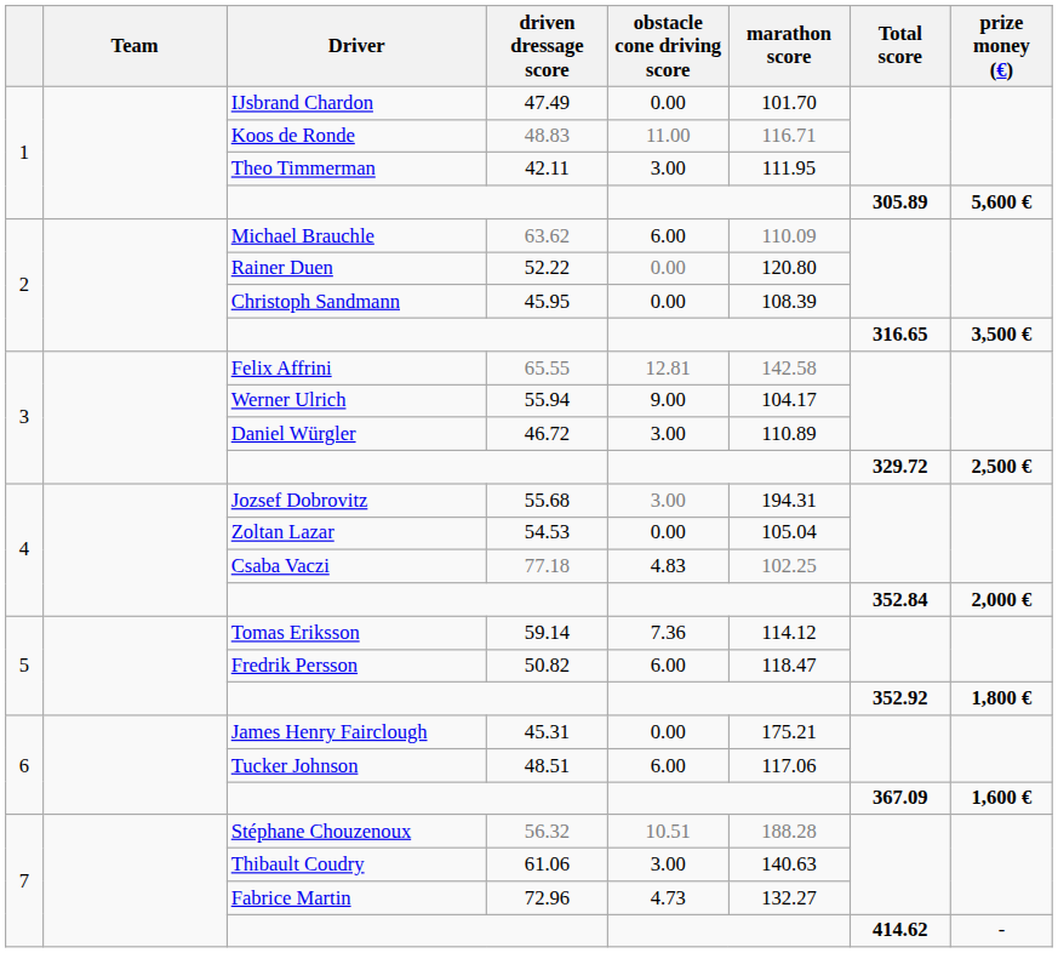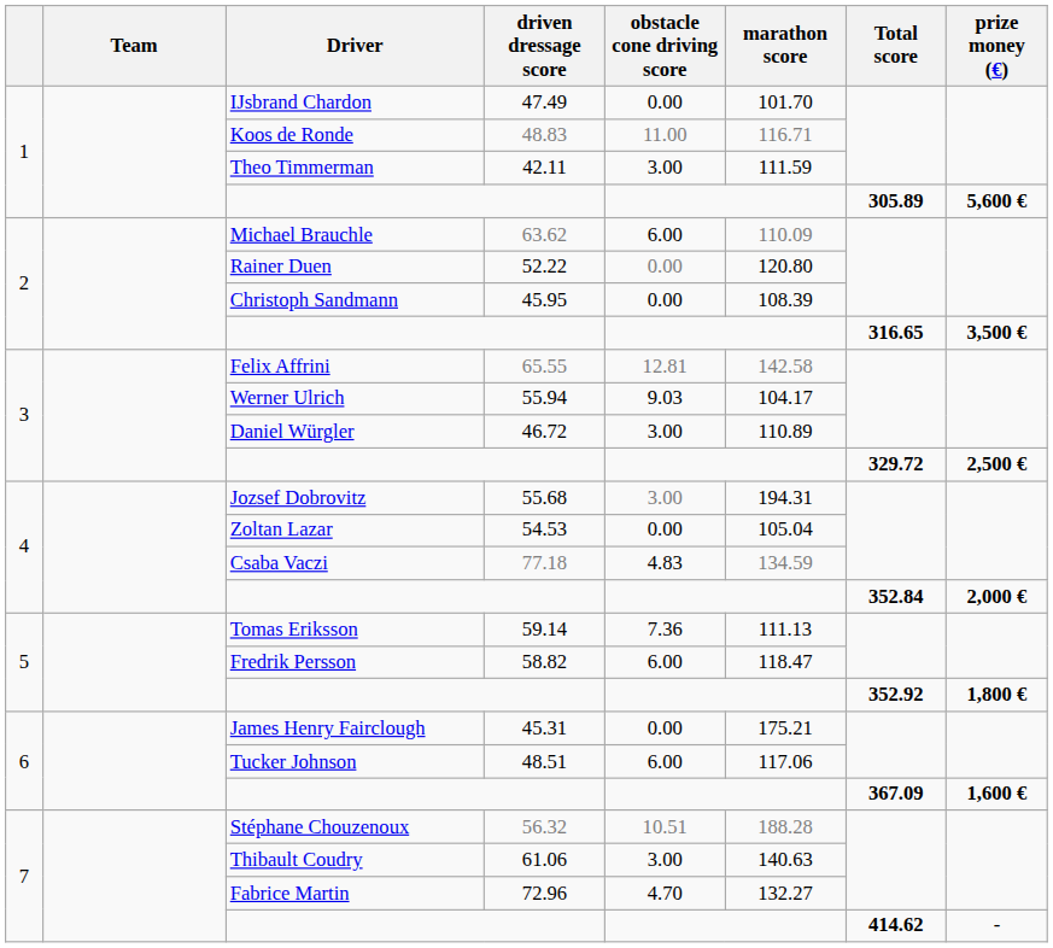Theo Timmerman | marathon score: 111.95 -> 111.59
Werner Ulrich | obstacle cone driving score: 9.00 -> 9.03
Csaba Vaczi | marathon score: 102.25 -> 134.59
Tomas Eriksson | marathon score: 114.12 -> 111.13
Fredrik Persson | driven dressage score: 50.82 -> 58.82
Fabrice Martin | obstacle cone driving score: 4.73 -> 4.70
